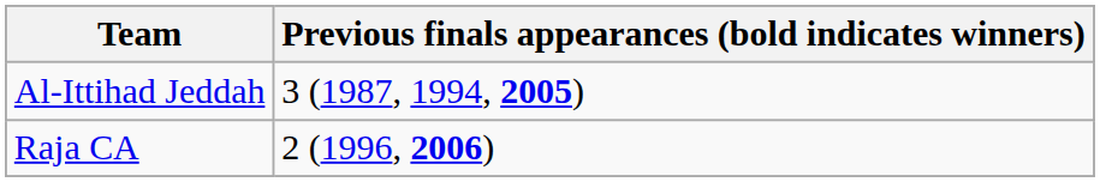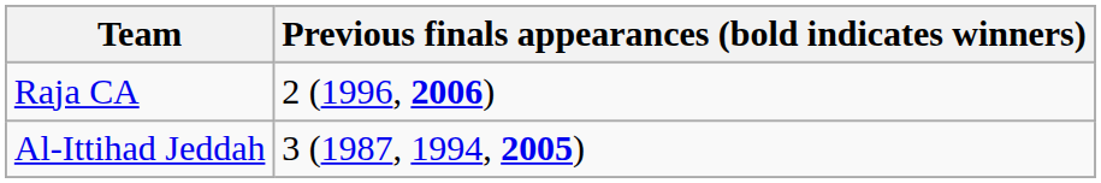rows swapped: Al-Ittihad Jeddah <-> Raja CA
